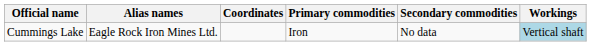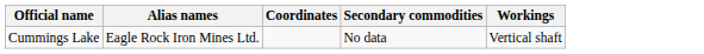- column: Primary commodities | Iron
Cummings Lake | Workings: lightblue background -> no background
